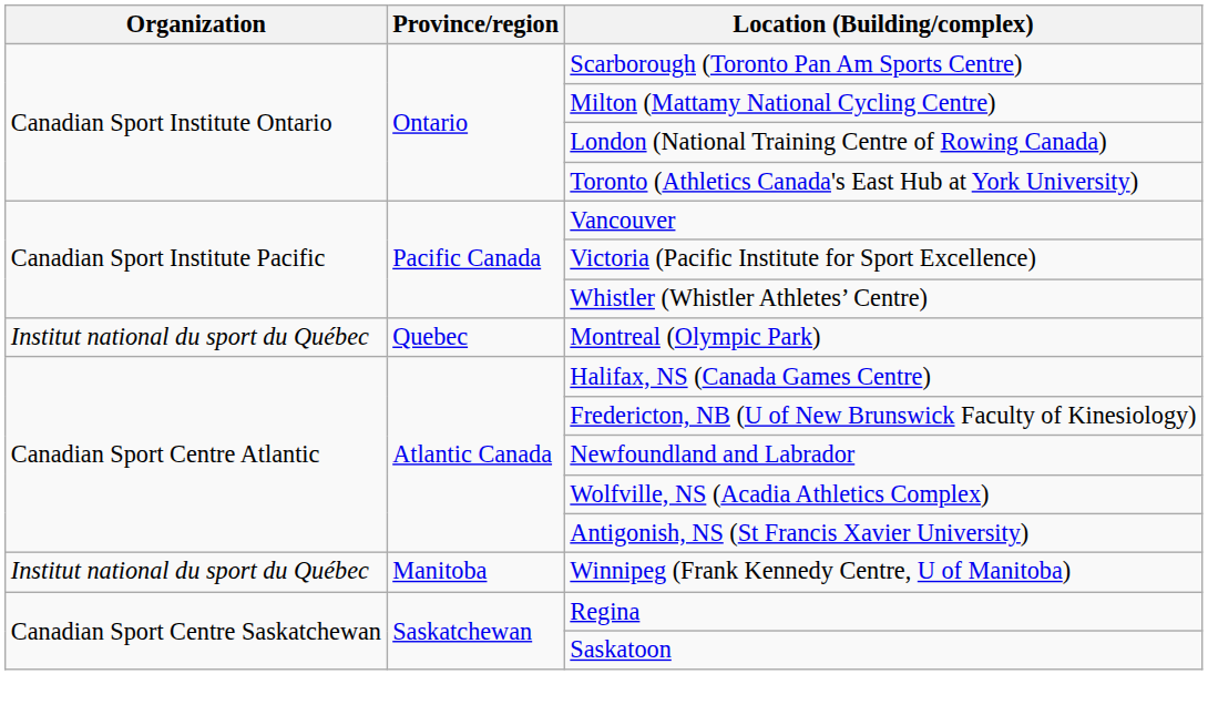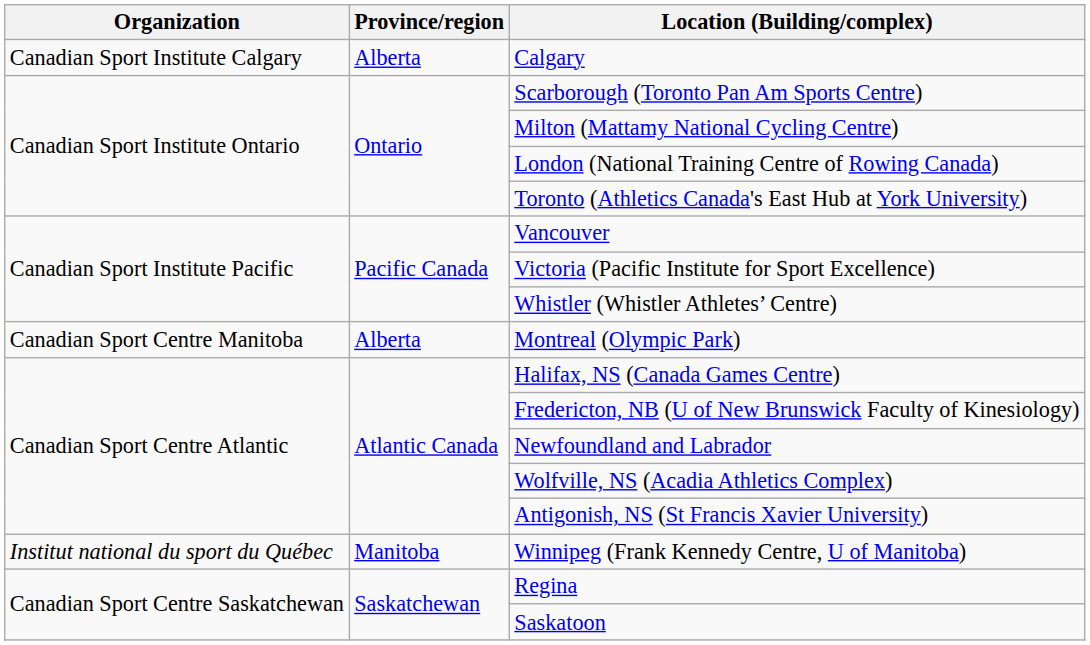+ row: Canadian Sport Institute Calgary | Alberta | Calgary
Montreal (Olympic Park) | Organization: Institut national du sport du Québec -> Canadian Sport Centre Manitoba
Montreal (Olympic Park) | Province/region: Quebec -> Alberta
